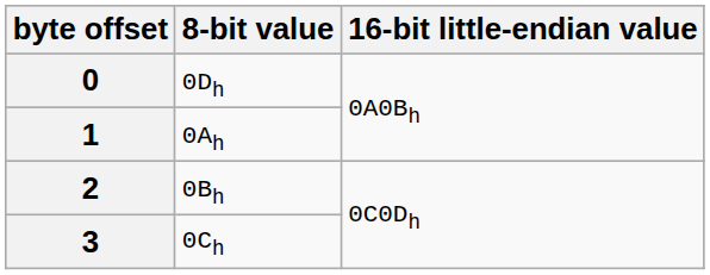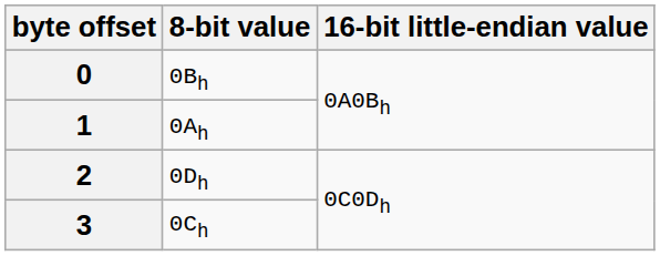0 | 8-bit value: 0Dh -> 0Bh
2 | 8-bit value: 0Bh -> 0Dh
